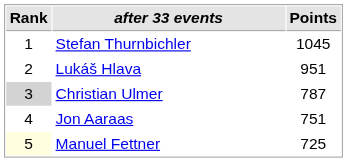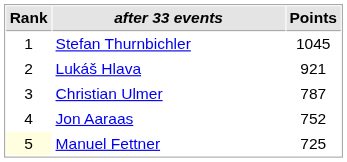Lukáš Hlava | Points: 951 -> 921
Christian Ulmer | Rank: lightgrey background -> no background
Jon Aaraas | Points: 751 -> 752
